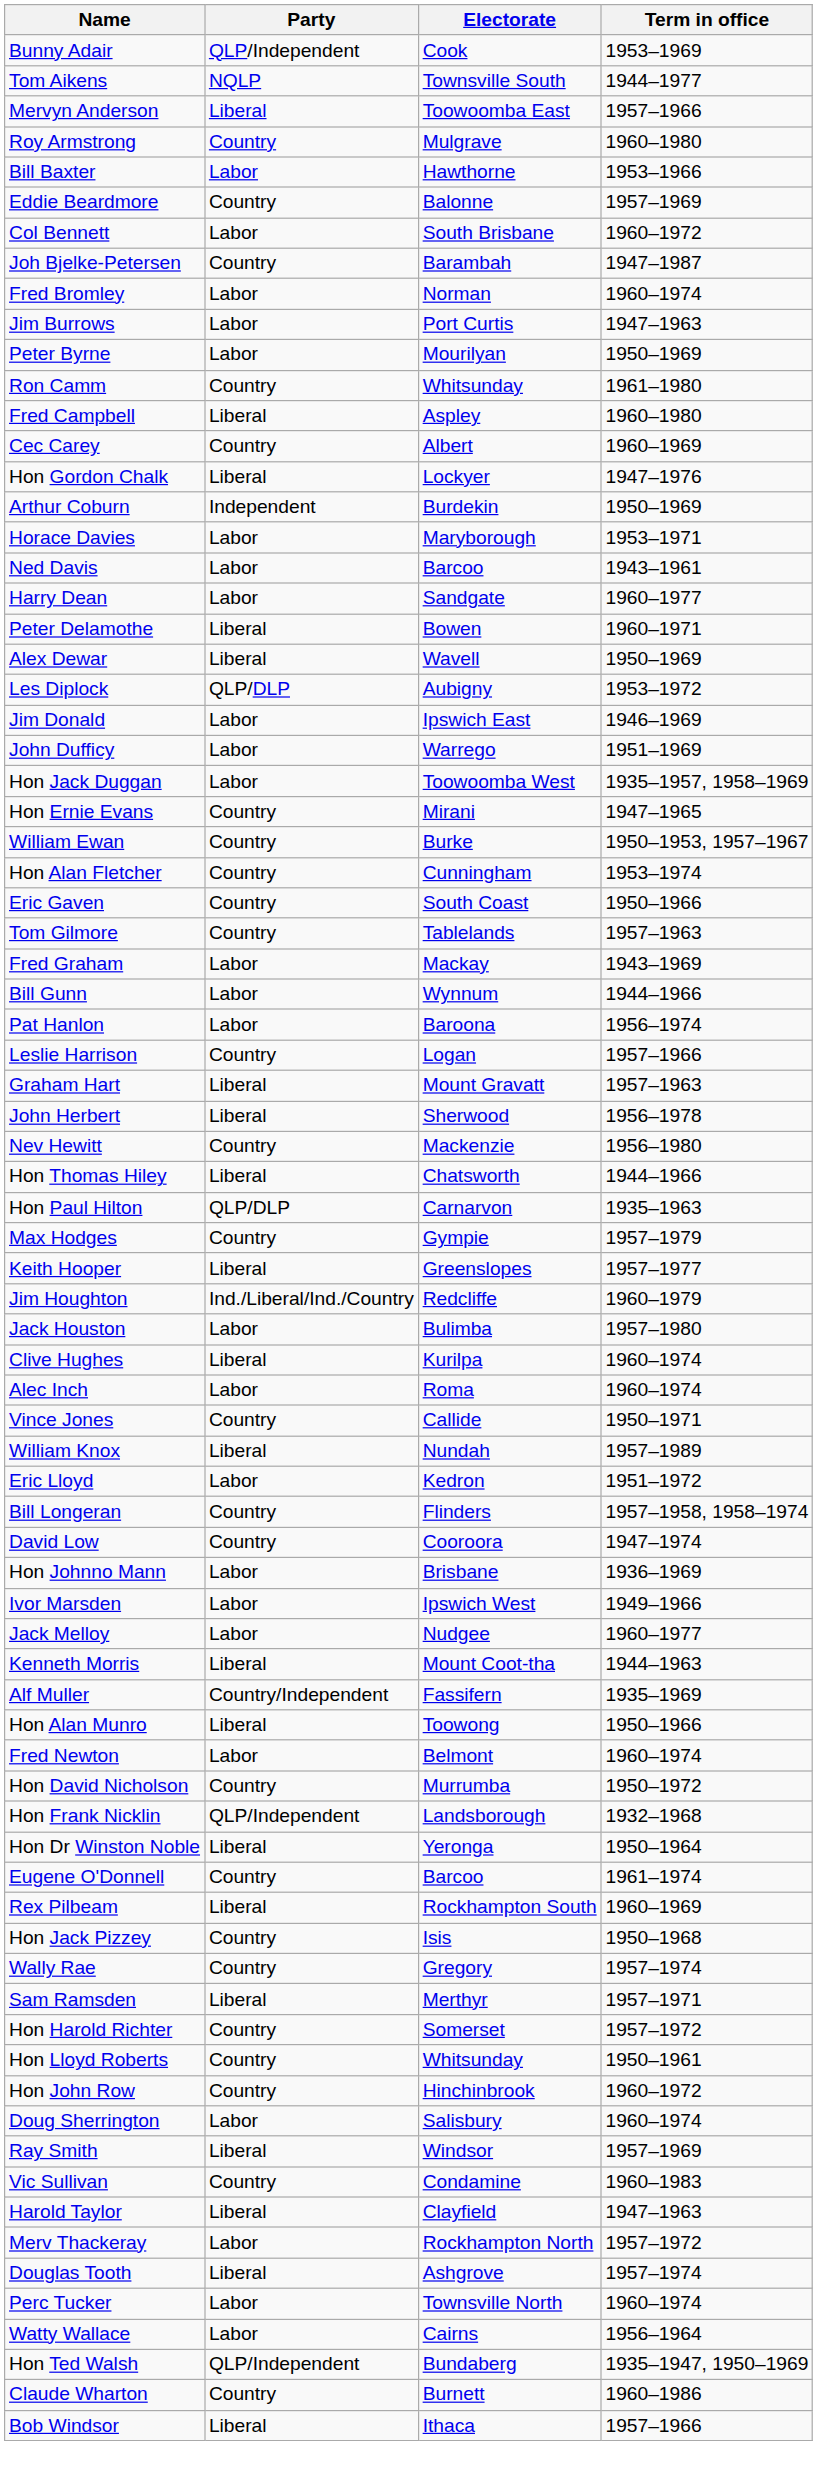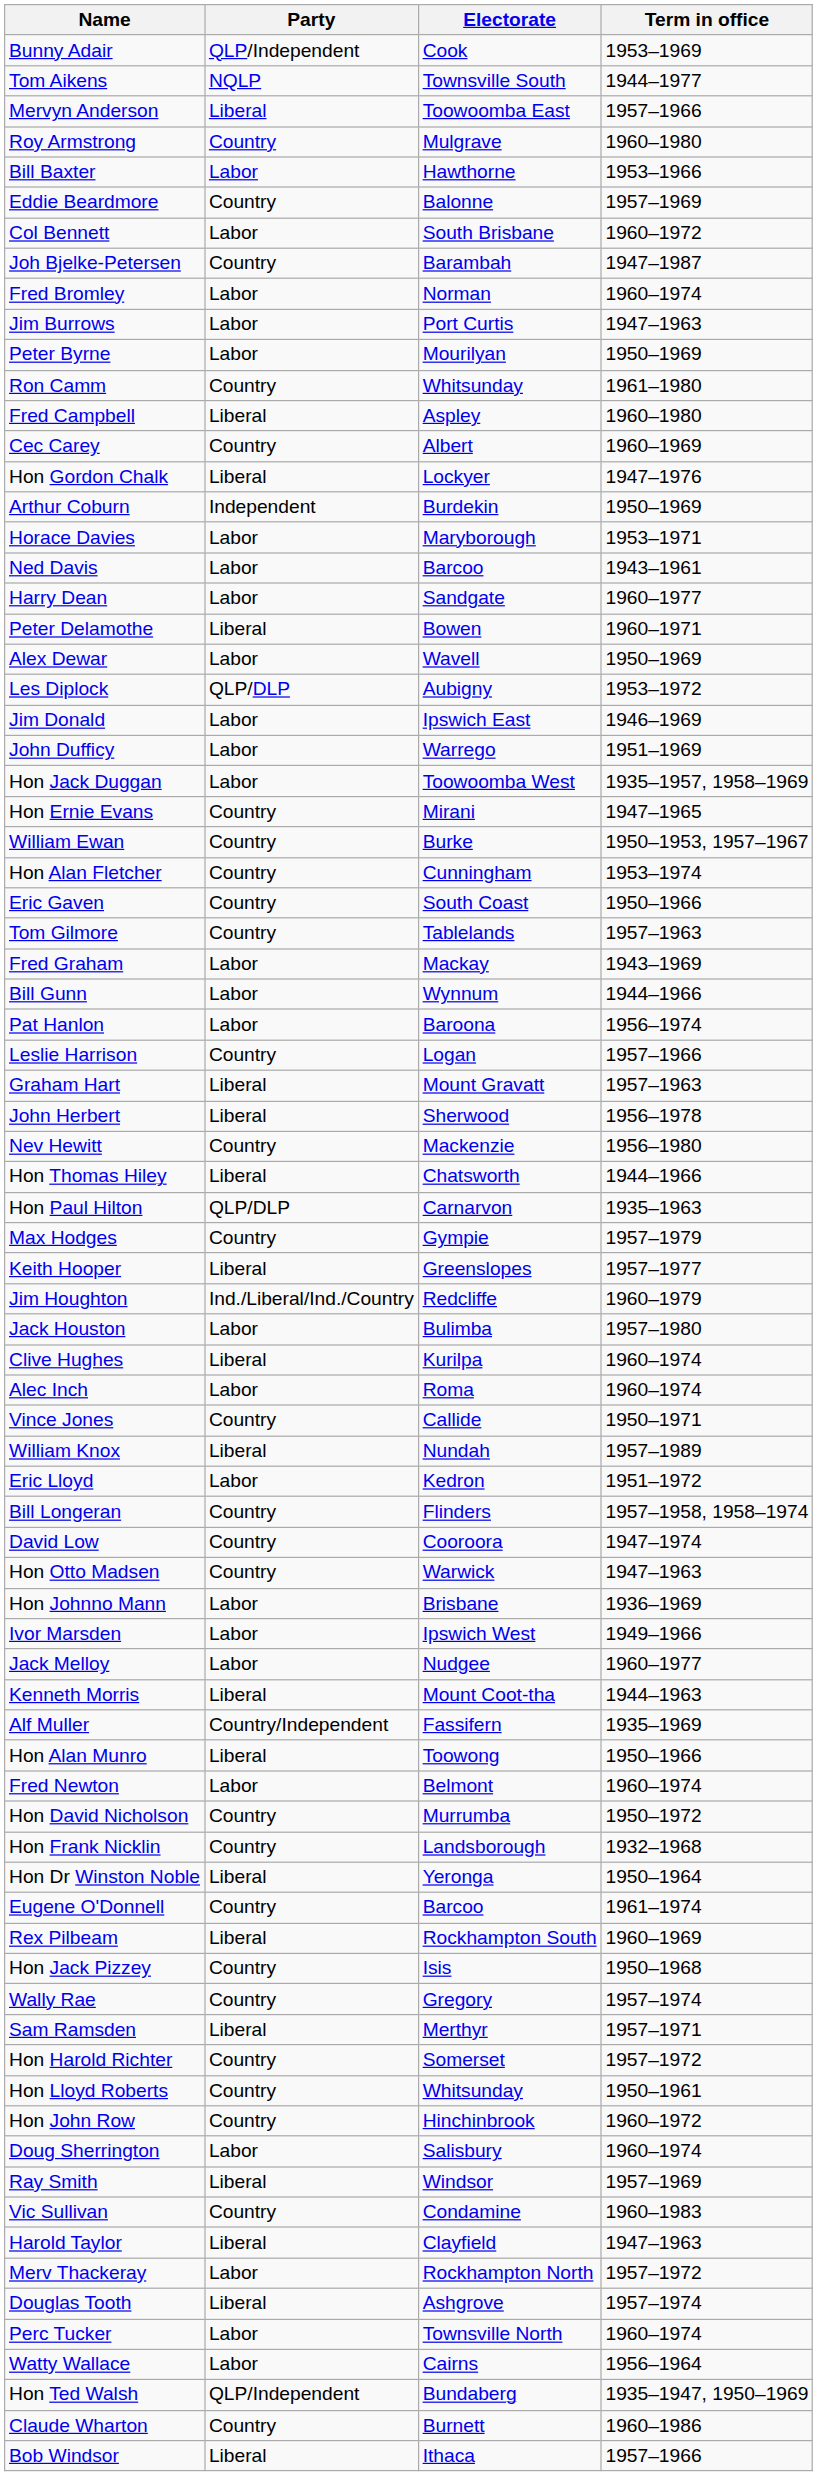Alex Dewar | Party: Liberal -> Labor
+ row: Hon Otto Madsen | Country | Warwick | 1947–1963
Hon Frank Nicklin | Party: QLP/Independent -> Country
